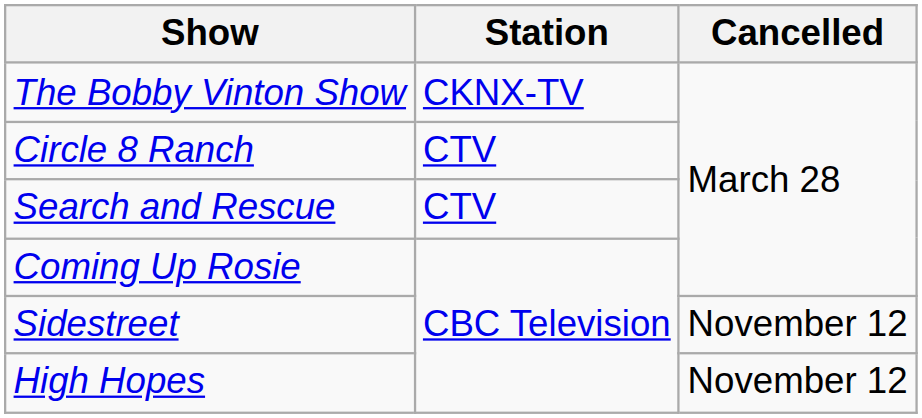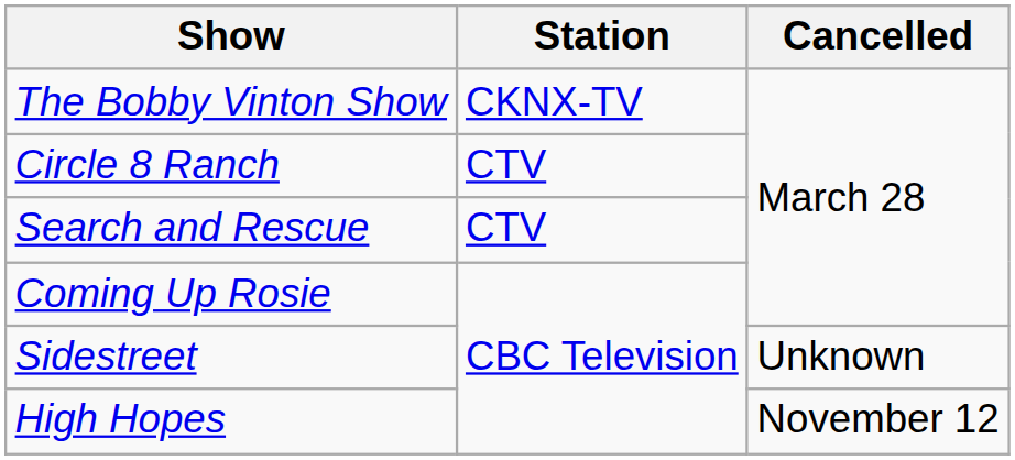Sidestreet | Cancelled: November 12 -> Unknown
